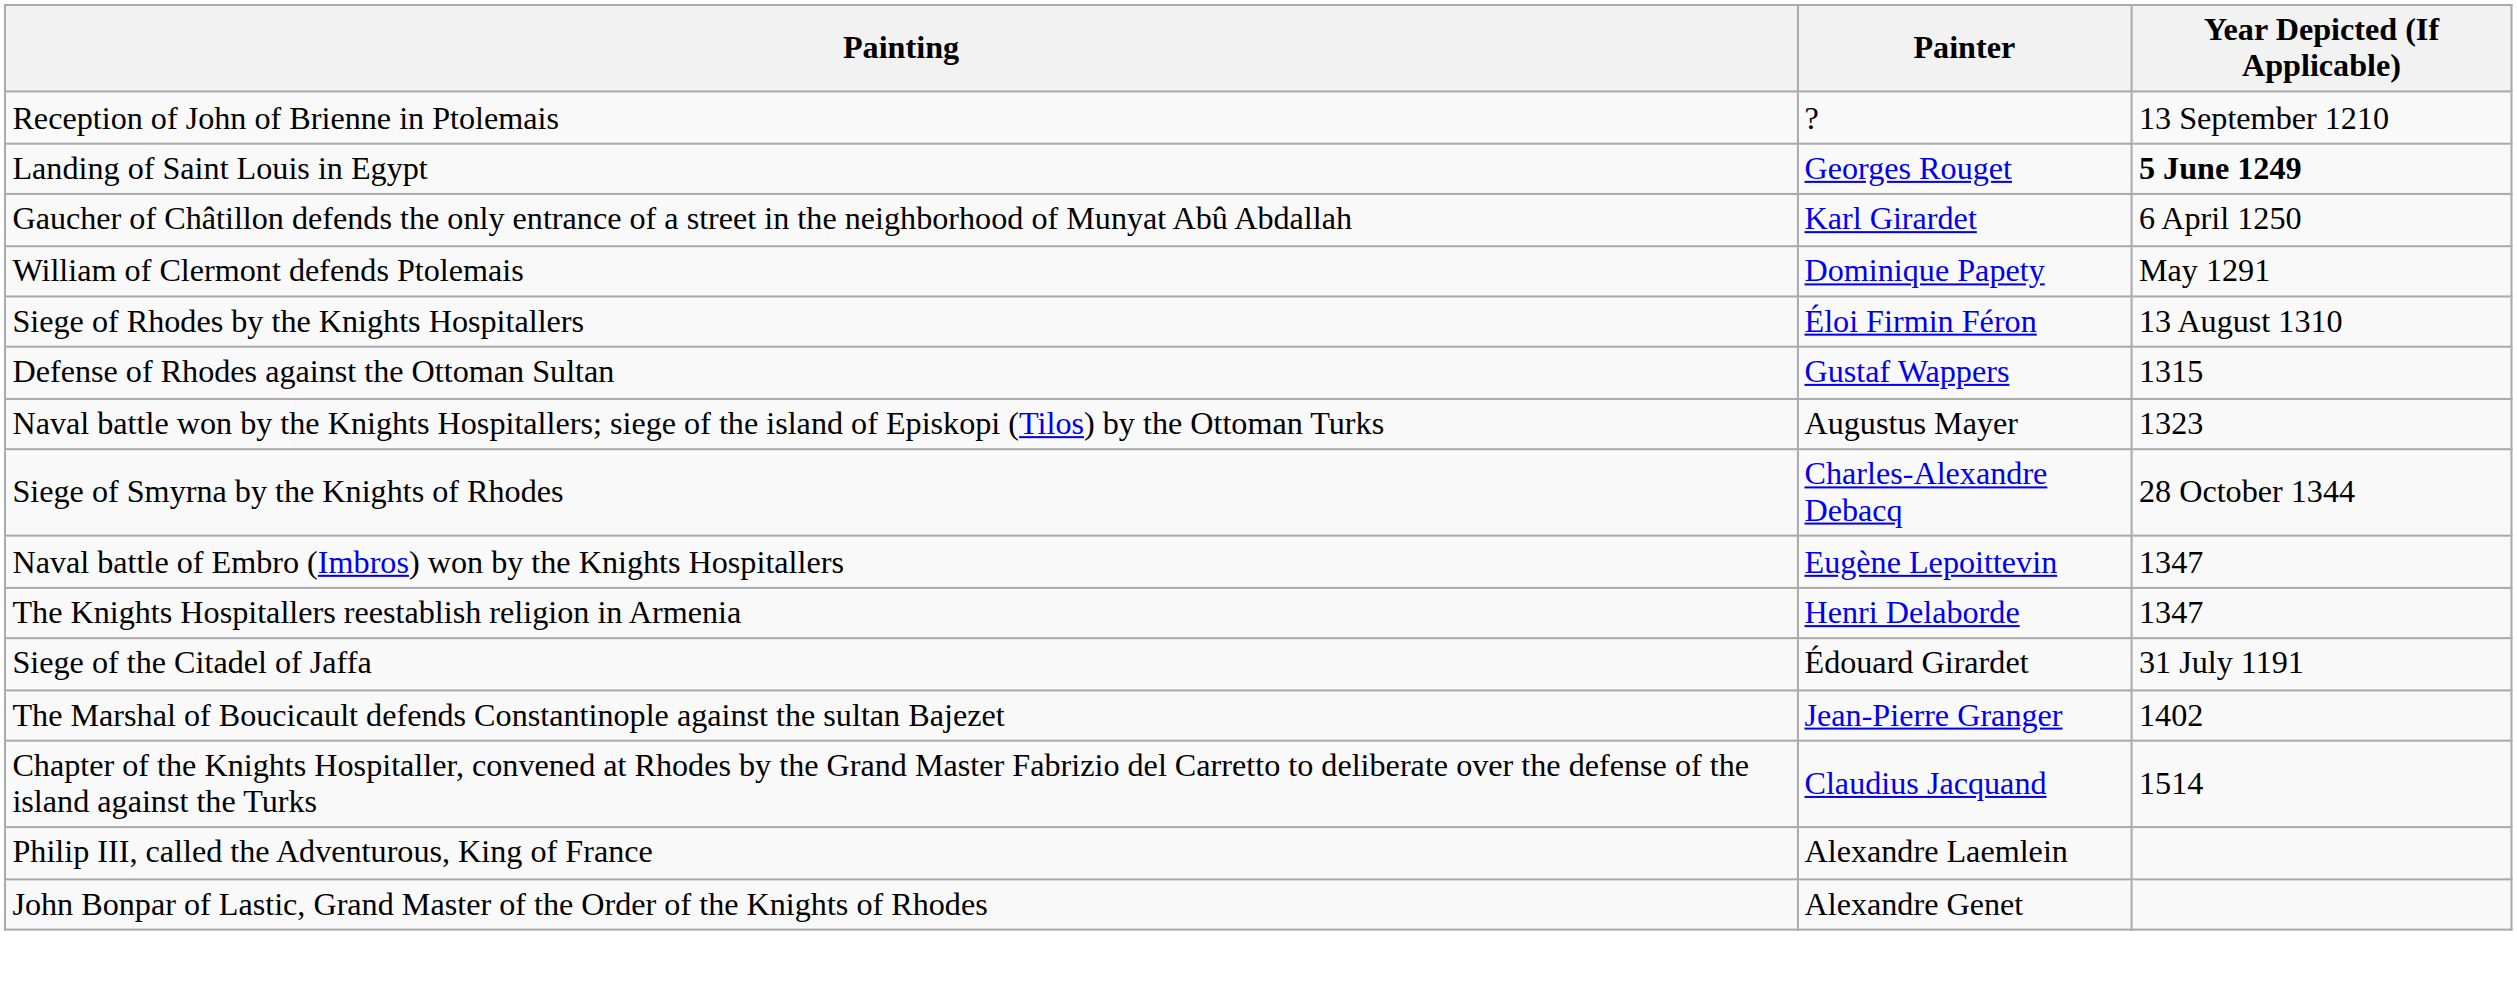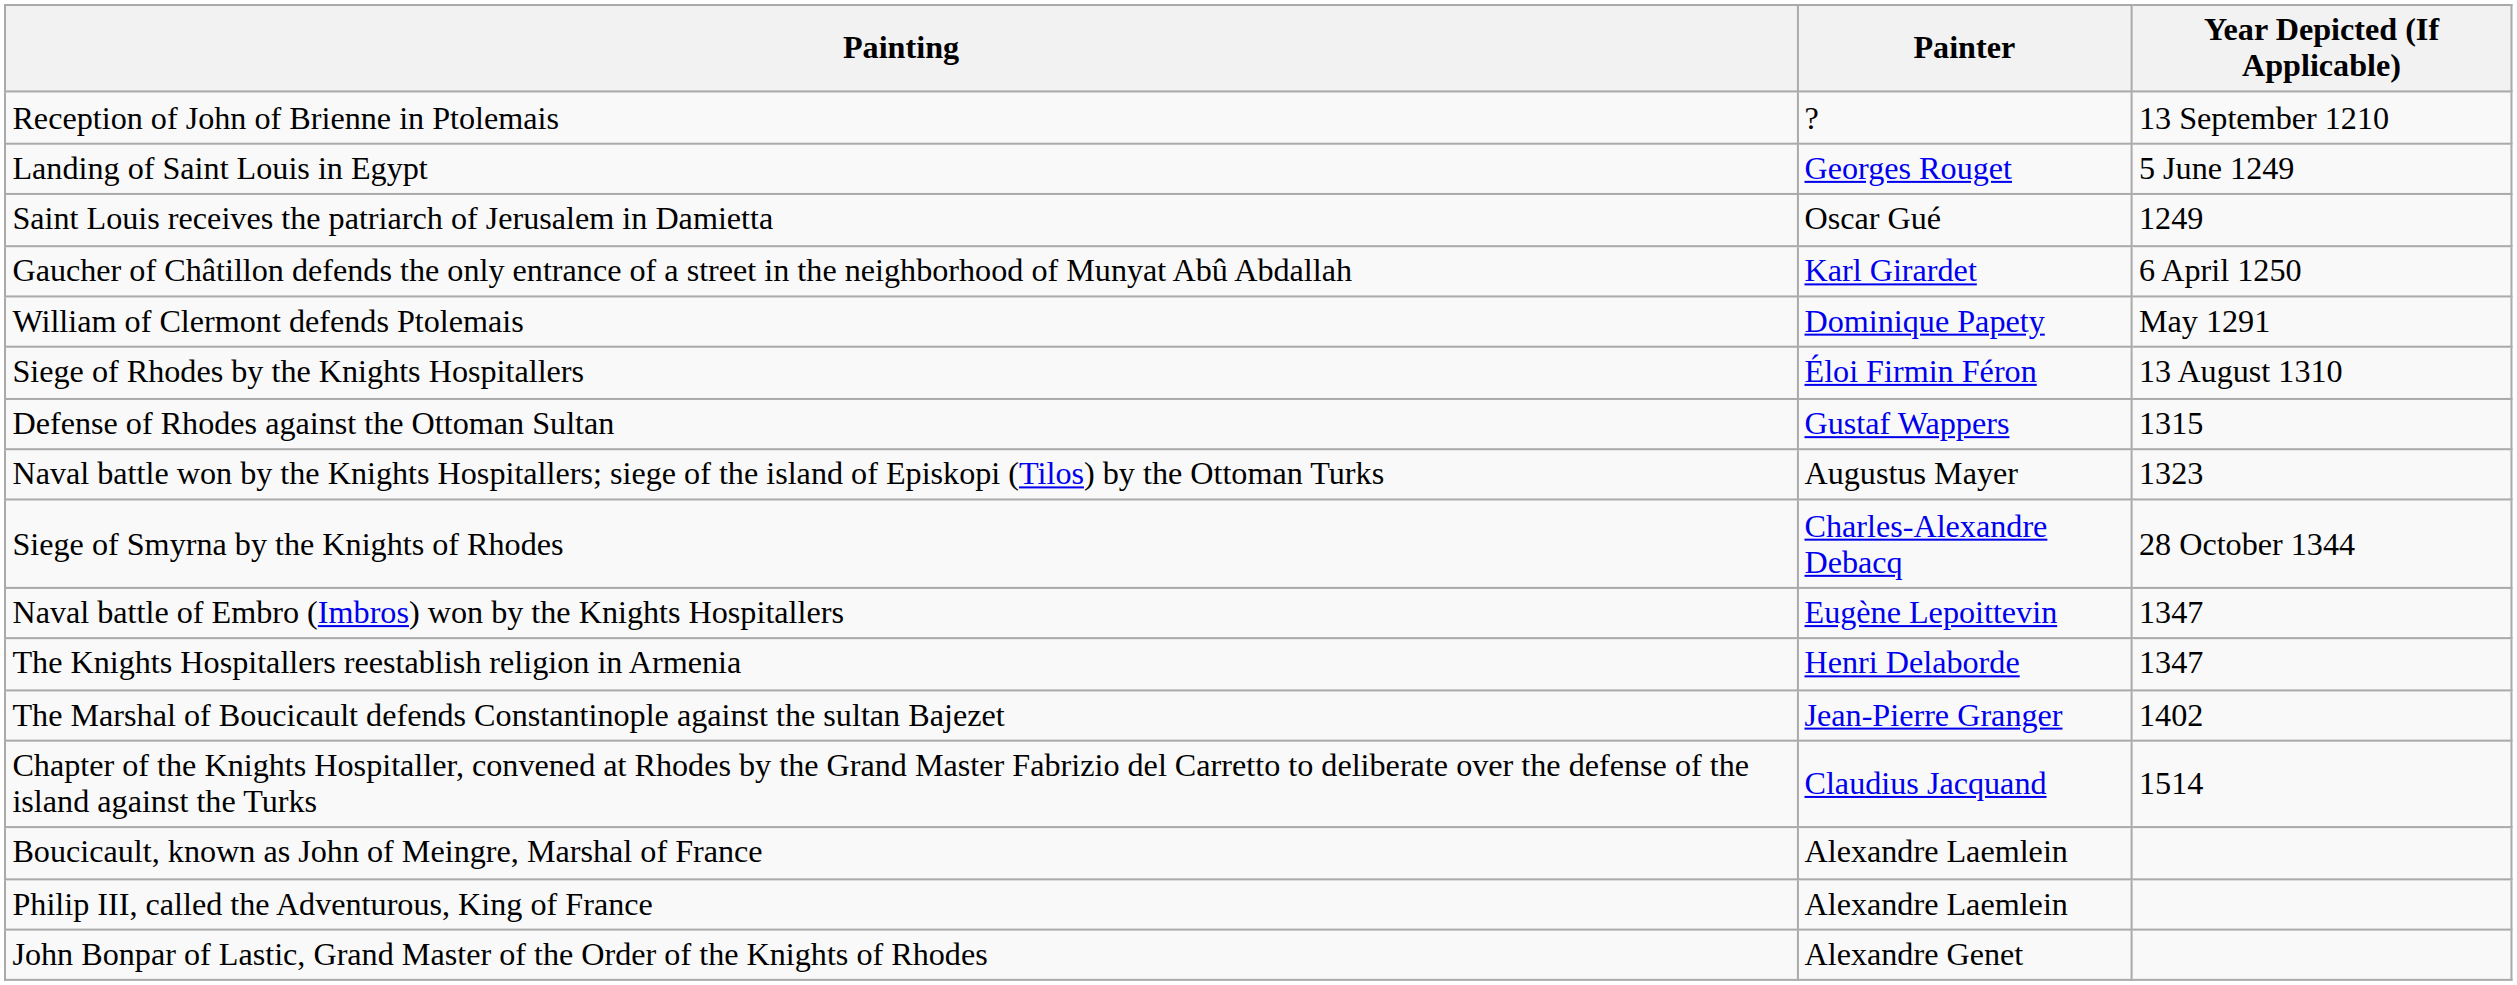Landing of Saint Louis in Egypt | Year Depicted (If Applicable): bold -> normal
+ row: Saint Louis receives the patriarch of Jerusalem in Damietta | Oscar Gué | 1249
- row: Siege of the Citadel of Jaffa | Édouard Girardet | 31 July 1191
+ row: Boucicault, known as John of Meingre, Marshal of France | Alexandre Laemlein
